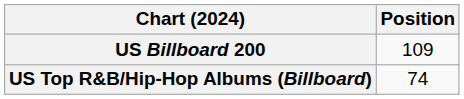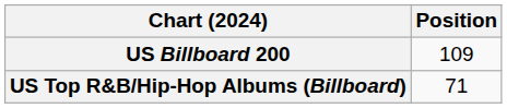US Top R&B/Hip-Hop Albums (Billboard) | Position: 74 -> 71
